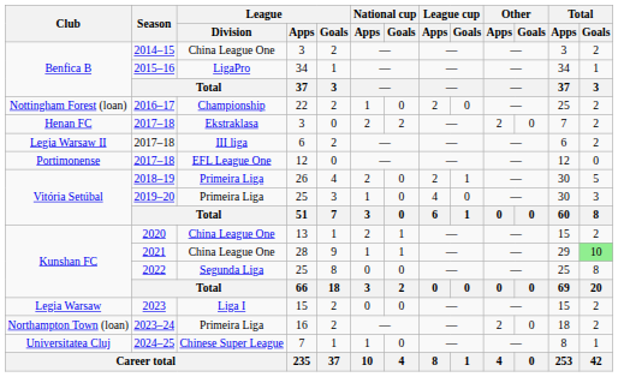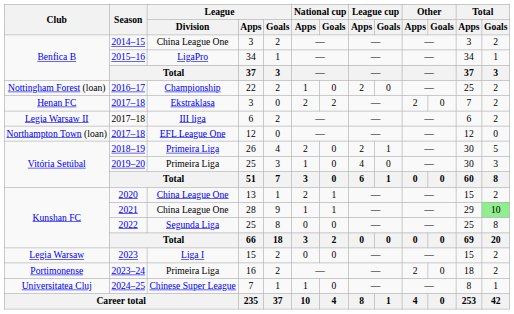2017–18 / 12 | Club: Portimonense -> Northampton Town (loan)
2023–24 | Club: Northampton Town (loan) -> Portimonense
